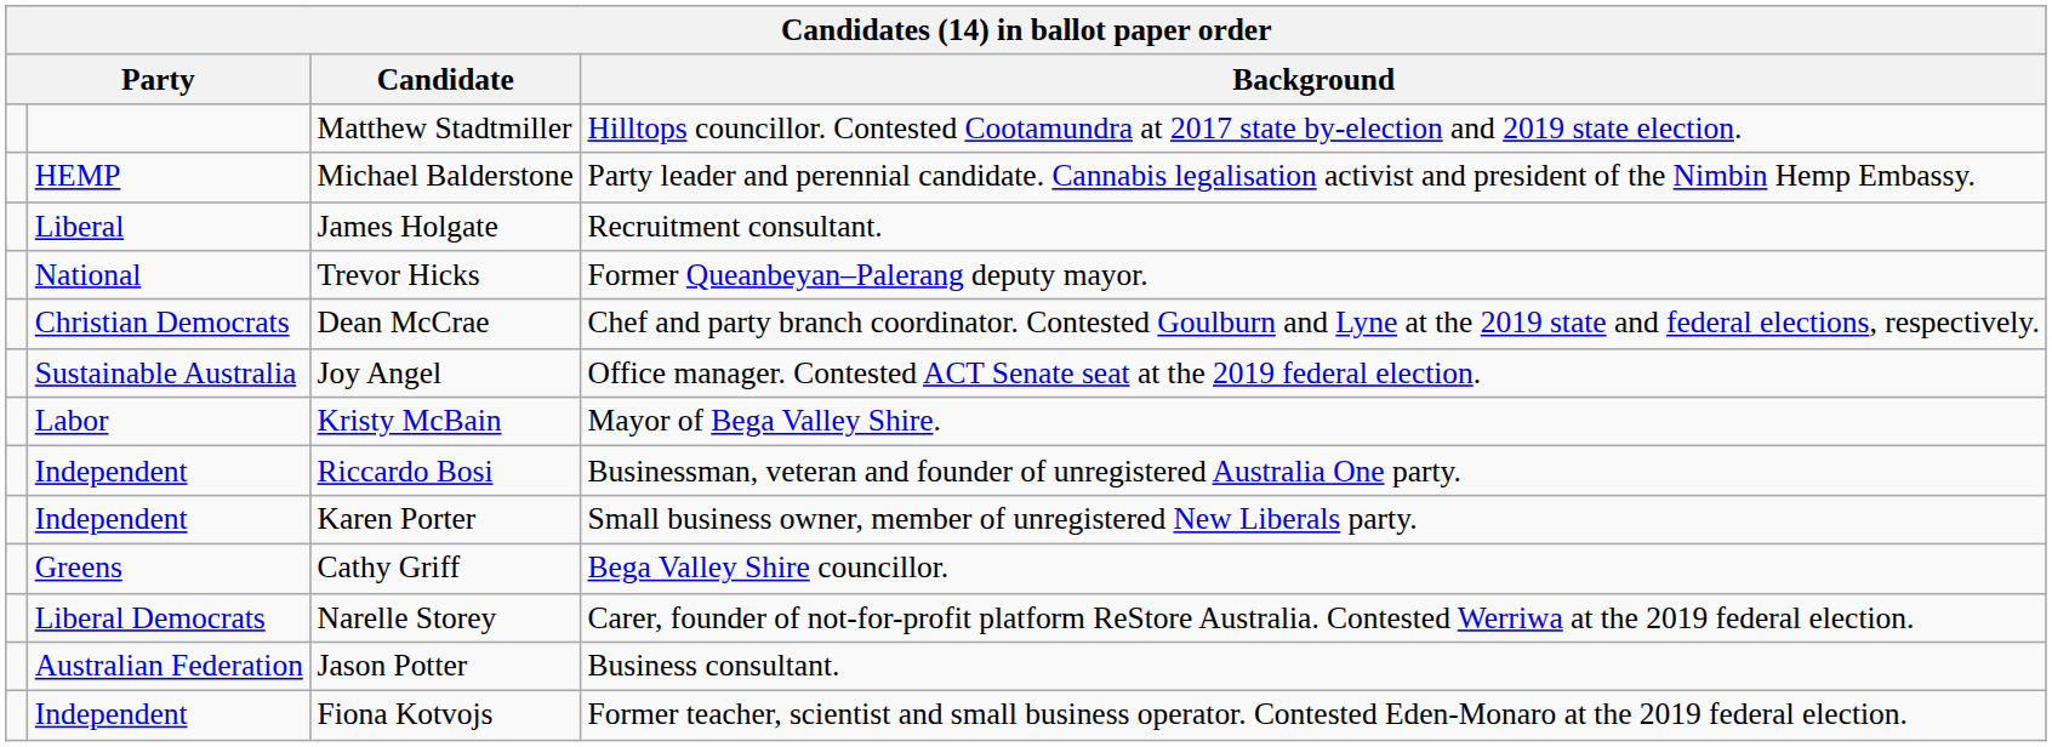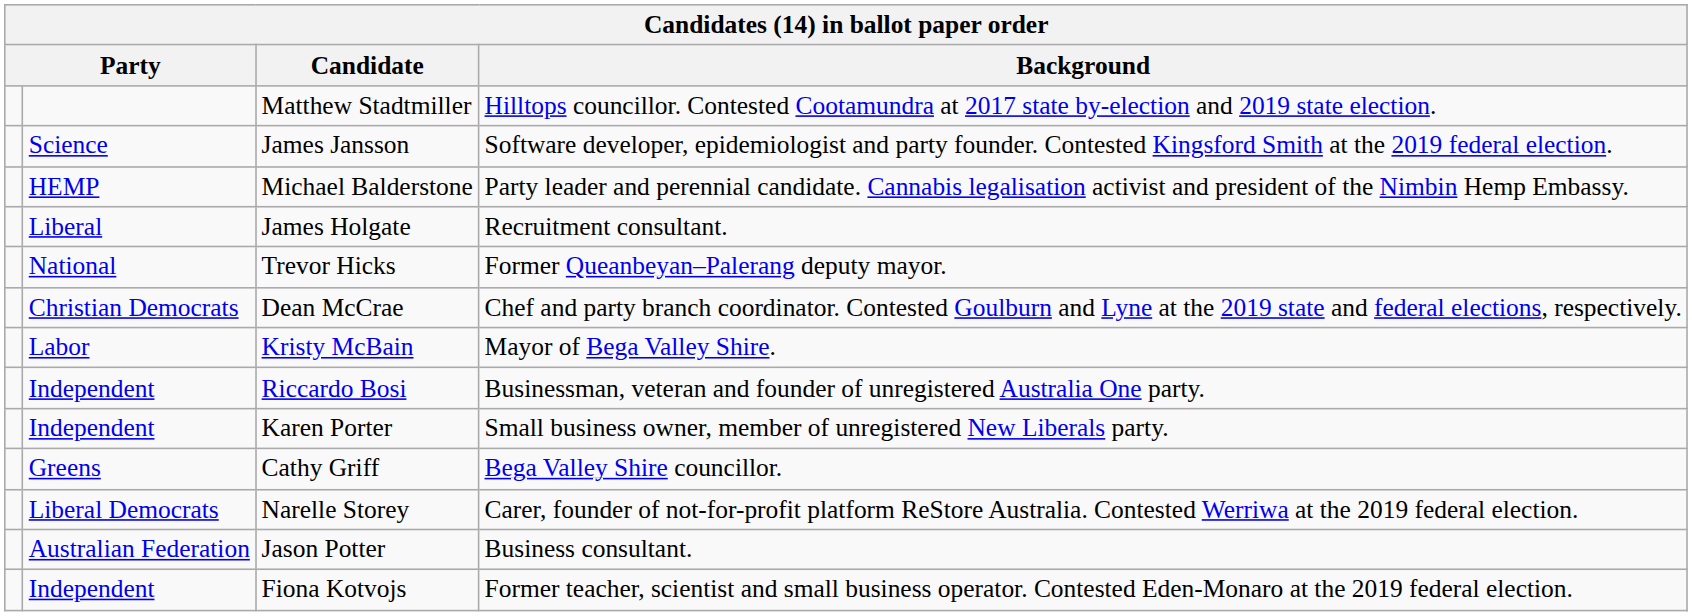+ row: Science | James Jansson | Software developer, epidemiologist and party founder. Contested Kingsford Smith at the 2019 federal election.
- row: Sustainable Australia | Joy Angel | Office manager. Contested ACT Senate seat at the 2019 federal election.
